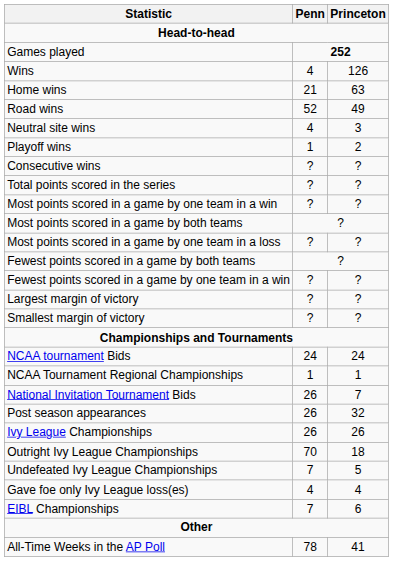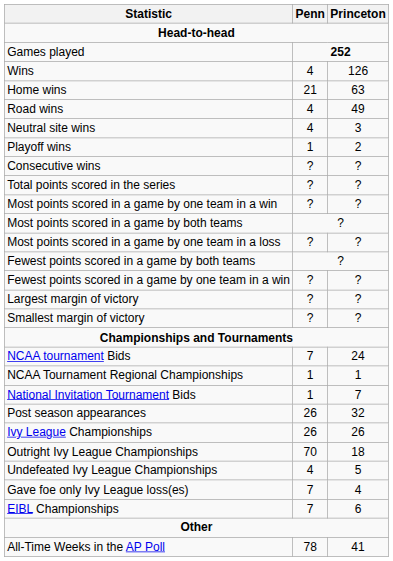Road wins | Penn: 52 -> 4
NCAA tournament Bids | Penn: 24 -> 7
National Invitation Tournament Bids | Penn: 26 -> 1
Undefeated Ivy League Championships | Penn: 7 -> 4
Gave foe only Ivy League loss(es) | Penn: 4 -> 7
